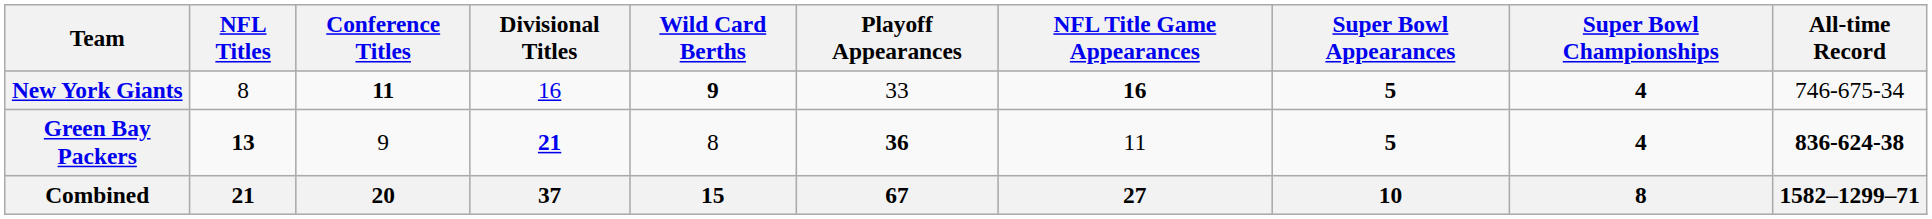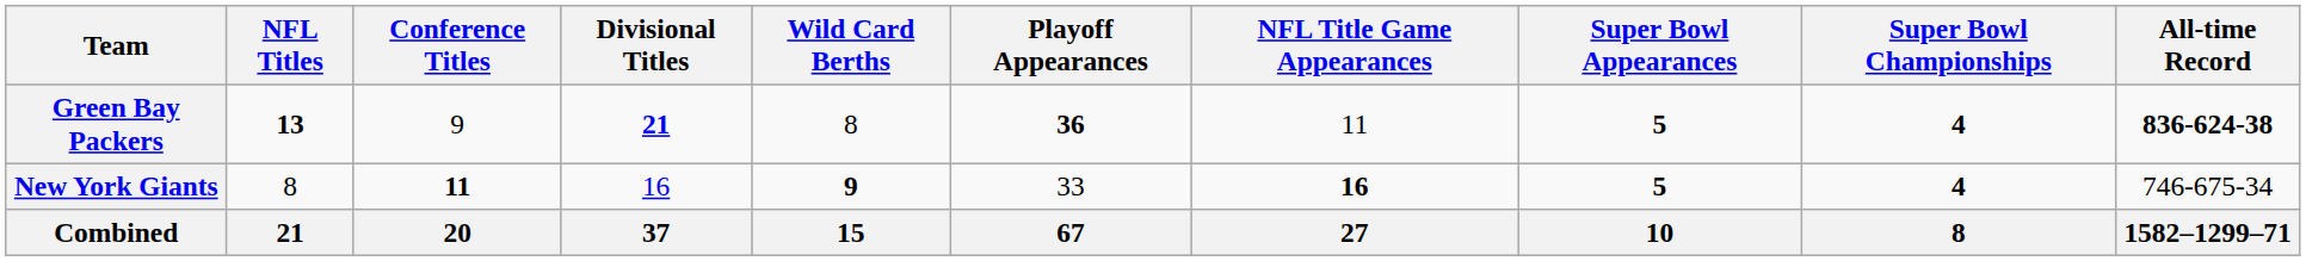rows swapped: Green Bay Packers <-> New York Giants
